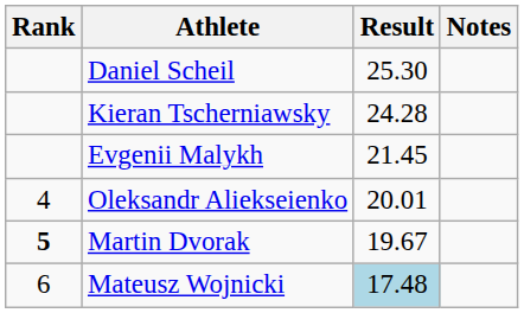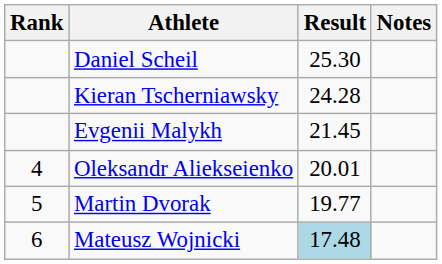Martin Dvorak | Rank: bold -> normal
Martin Dvorak | Result: 19.67 -> 19.77
